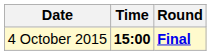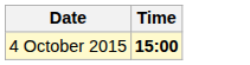- column: Round | Final
